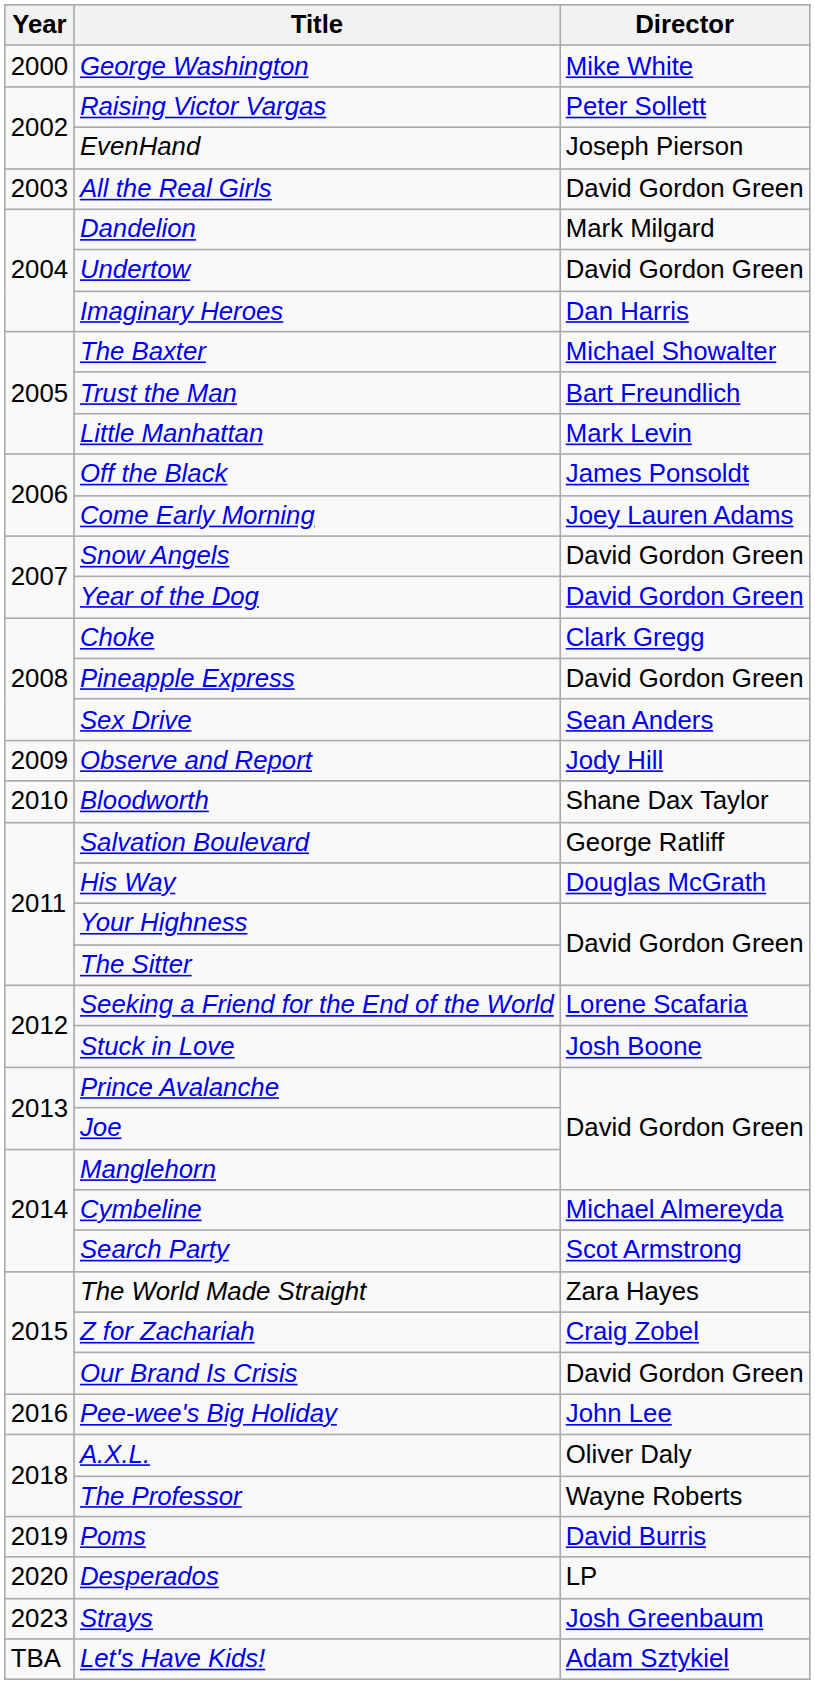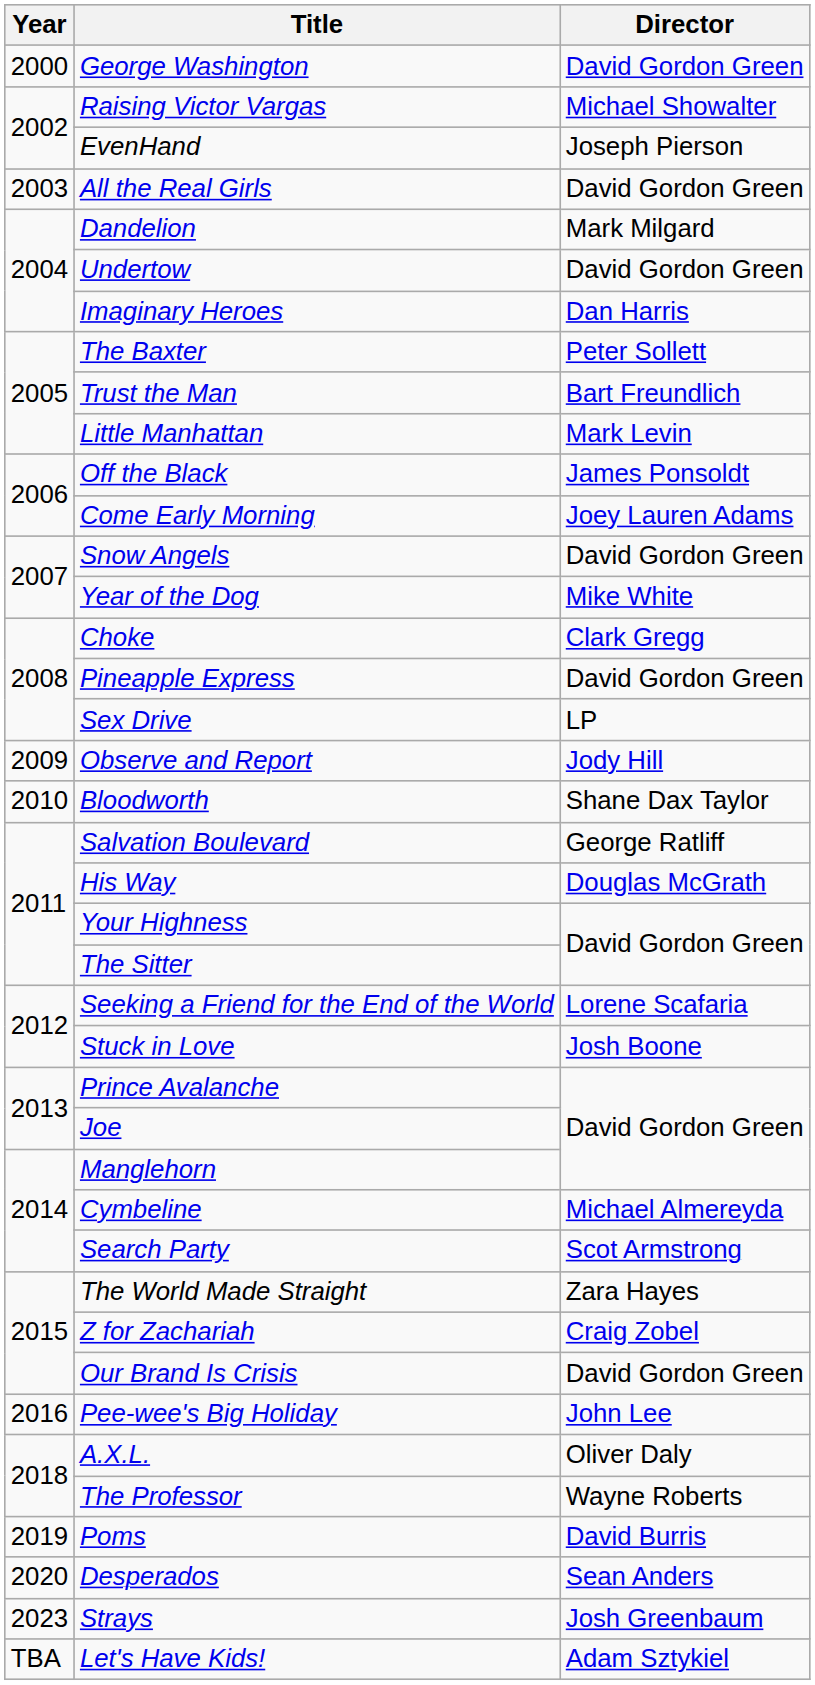George Washington | Director: Mike White -> David Gordon Green
Raising Victor Vargas | Director: Peter Sollett -> Michael Showalter
The Baxter | Director: Michael Showalter -> Peter Sollett
Year of the Dog | Director: David Gordon Green -> Mike White
Sex Drive | Director: Sean Anders -> LP
Desperados | Director: LP -> Sean Anders
